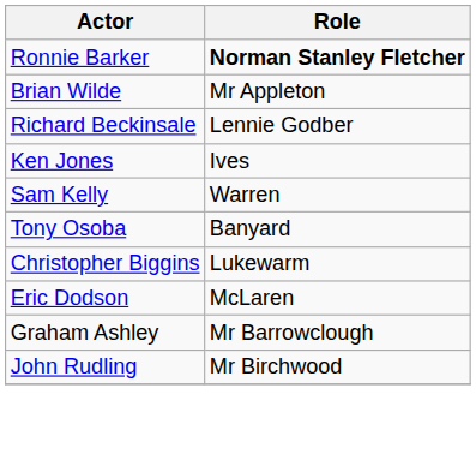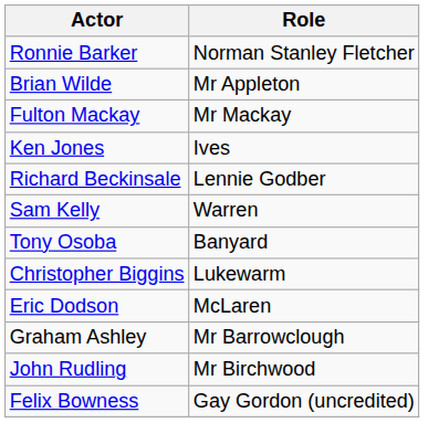Ronnie Barker | Role: bold -> normal
+ row: Fulton Mackay | Mr Mackay
rows swapped: Richard Beckinsale <-> Ken Jones
+ row: Felix Bowness | Gay Gordon (uncredited)
